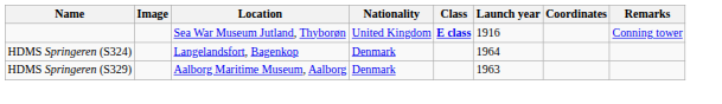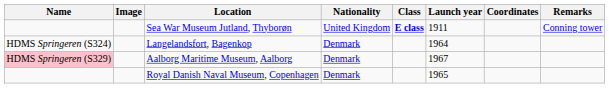Sea War Museum Jutland, Thyborøn | Launch year: 1916 -> 1911
Aalborg Maritime Museum, Aalborg | Name: no background -> pink background
Aalborg Maritime Museum, Aalborg | Launch year: 1963 -> 1967
+ row: Royal Danish Naval Museum, Copenhagen | Denmark | 1965
